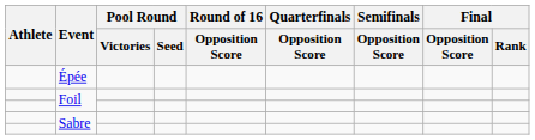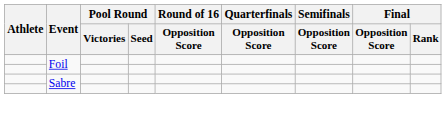- row: Épée
